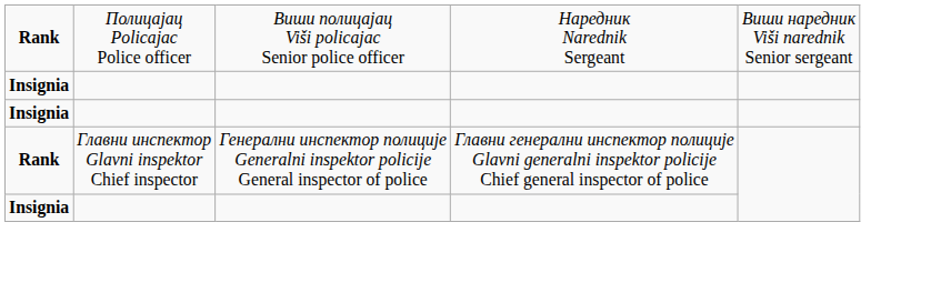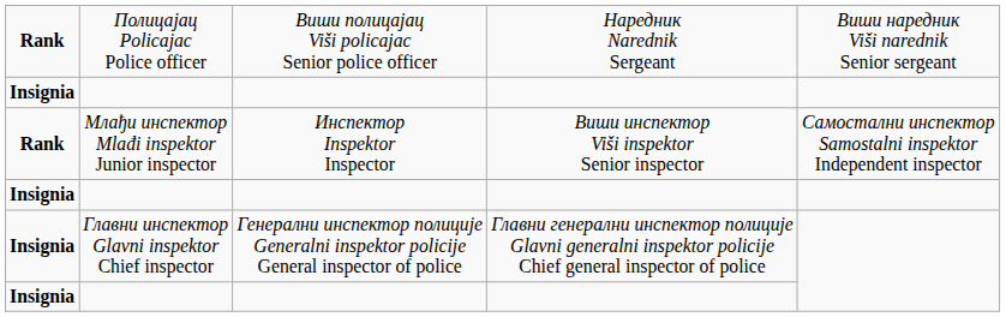+ row: Rank | Млађи инспектор Mlađi inspektor Junior inspector | Инспектор Inspektor Inspector | Виши инспектор Viši inspektor Senior inspector | Самостални инспектор Samostalni inspektor Independent inspector
Главни инспектор Glavni inspektor Chief inspector | column 1: Rank -> Insignia
